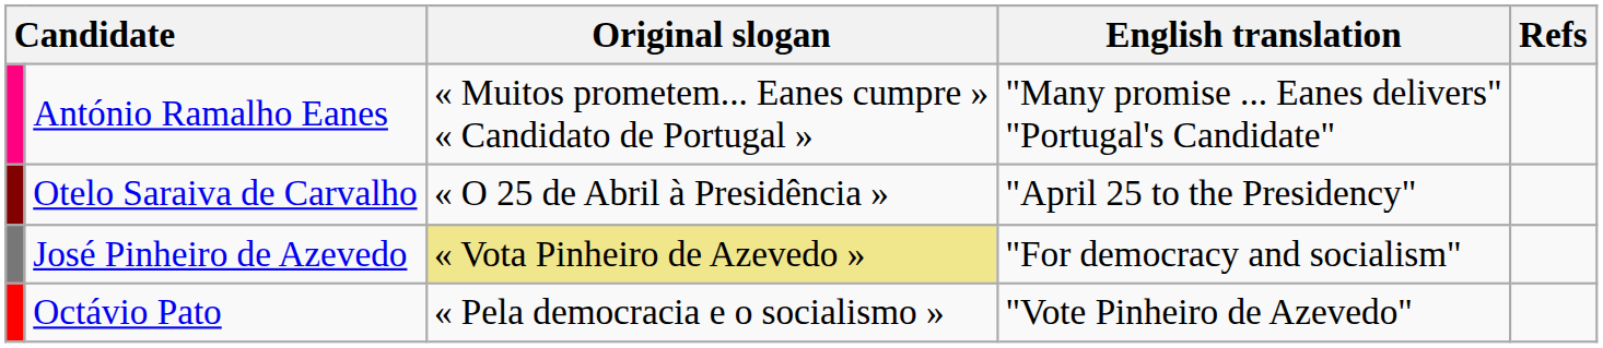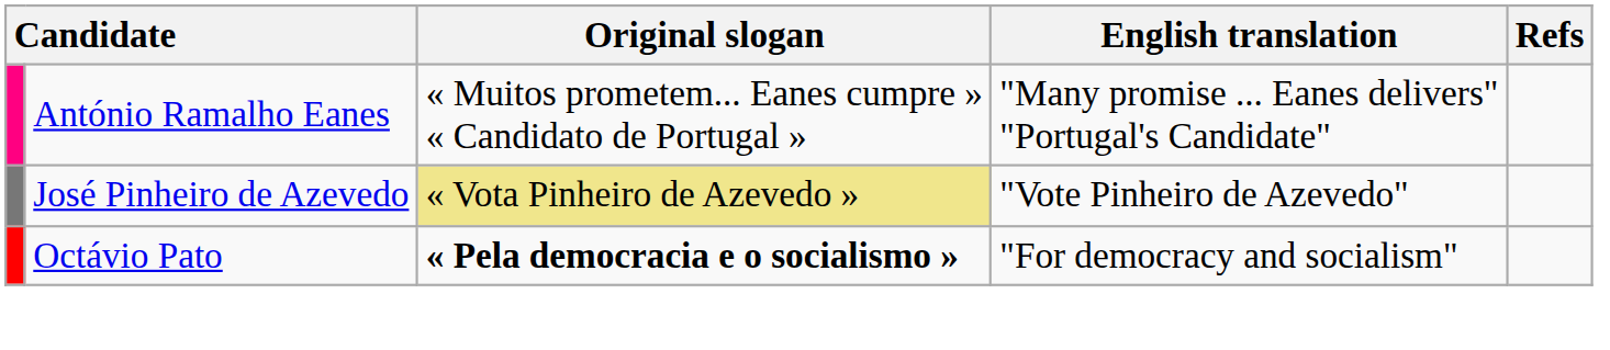- row: Otelo Saraiva de Carvalho | « O 25 de Abril à Presidência » | "April 25 to the Presidency"
José Pinheiro de Azevedo | English translation: "For democracy and socialism" -> "Vote Pinheiro de Azevedo"
Octávio Pato | Original slogan: normal -> bold
Octávio Pato | English translation: "Vote Pinheiro de Azevedo" -> "For democracy and socialism"
